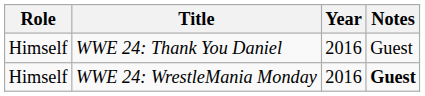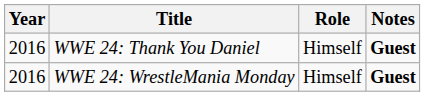columns swapped: Year <-> Role
WWE 24: Thank You Daniel | Notes: normal -> bold
